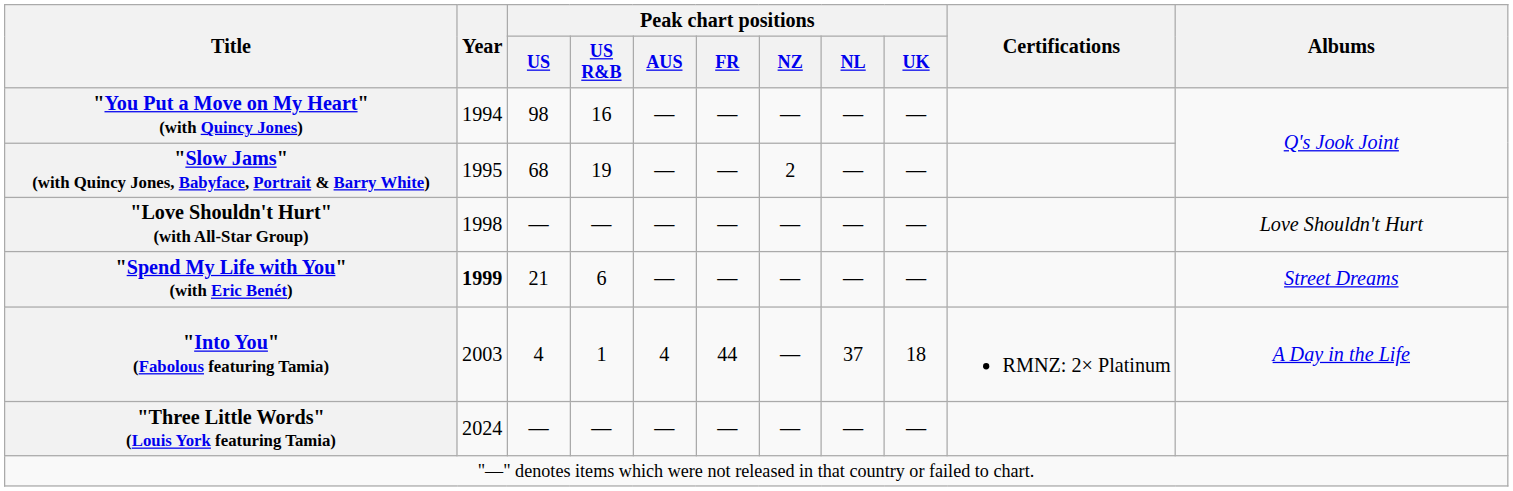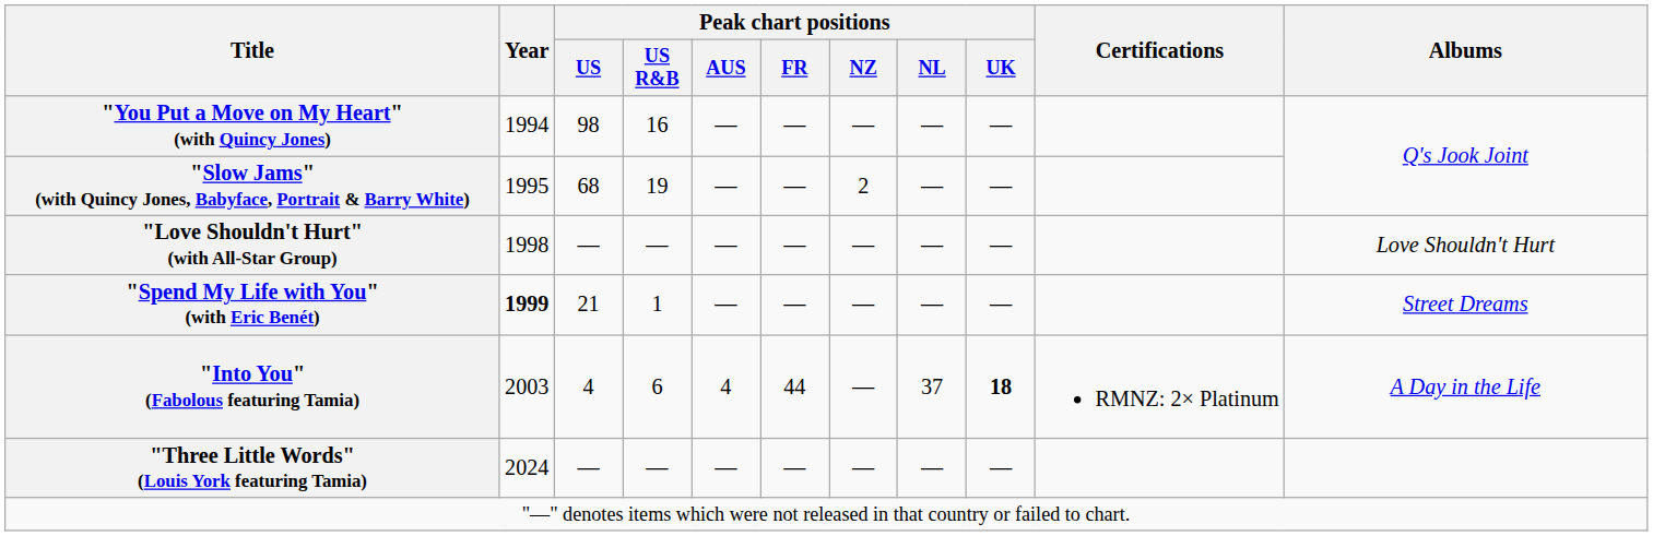"Spend My Life with You" (with Eric Benét) | Peak chart positions / US R&B: 6 -> 1
"Into You" (Fabolous featuring Tamia) | Peak chart positions / US R&B: 1 -> 6
"Into You" (Fabolous featuring Tamia) | Peak chart positions / UK: normal -> bold
